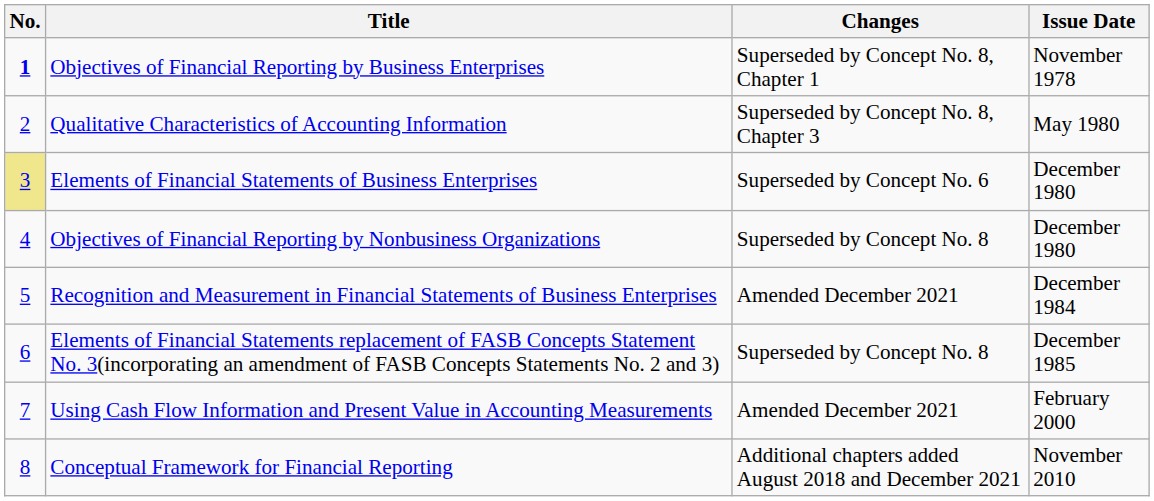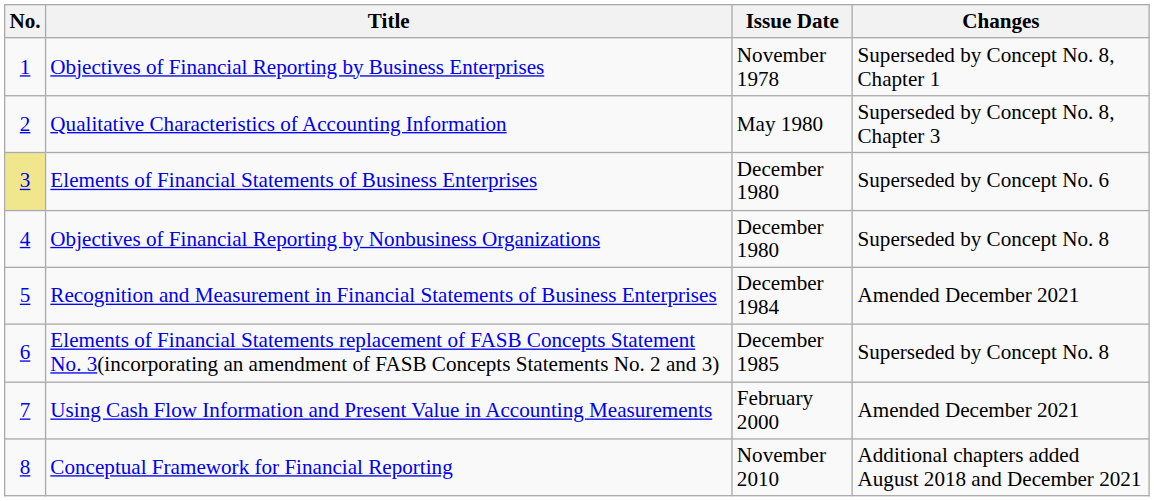columns swapped: Issue Date <-> Changes
Objectives of Financial Reporting by Business Enterprises | No.: bold -> normal
